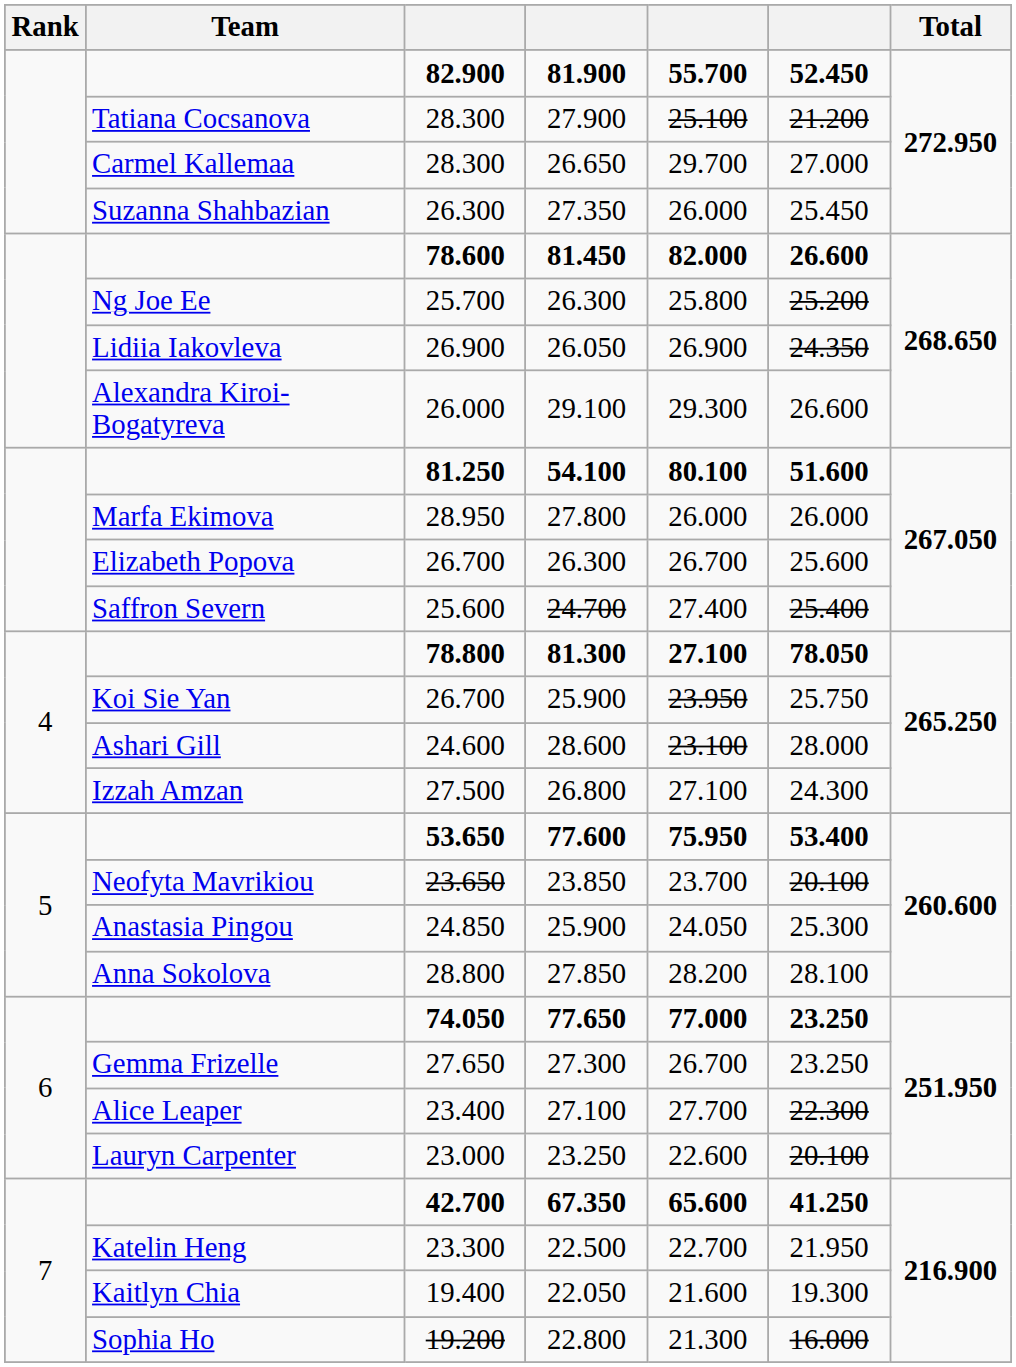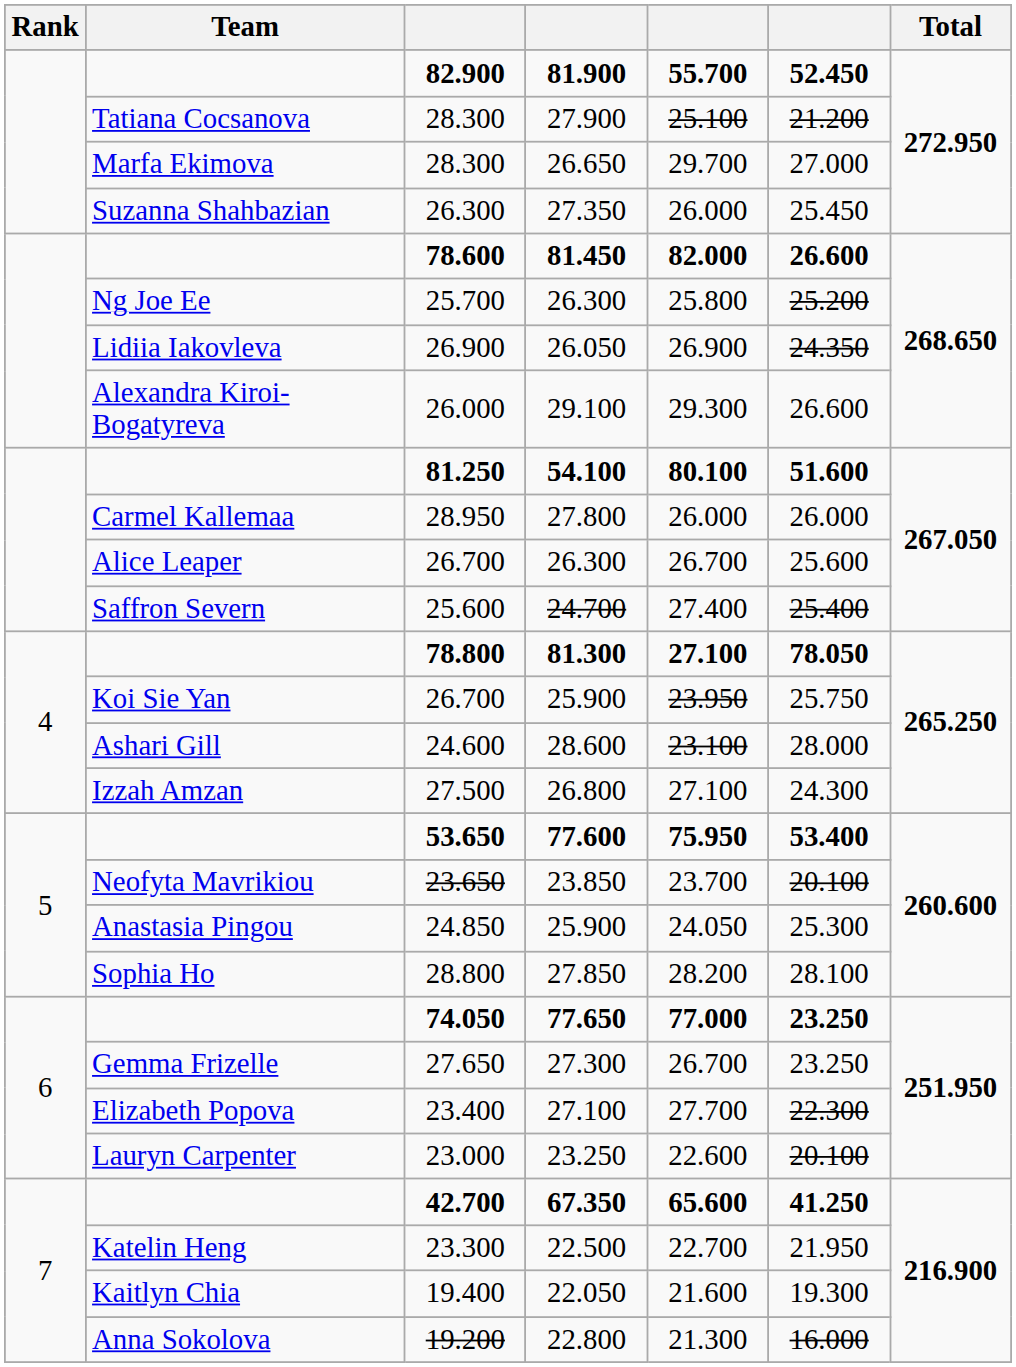28.300 / 26.650 | Team: Carmel Kallemaa -> Marfa Ekimova
28.950 | Team: Marfa Ekimova -> Carmel Kallemaa
26.700 / 26.300 | Team: Elizabeth Popova -> Alice Leaper
28.800 | Team: Anna Sokolova -> Sophia Ho
23.400 | Team: Alice Leaper -> Elizabeth Popova
19.200 | Team: Sophia Ho -> Anna Sokolova
